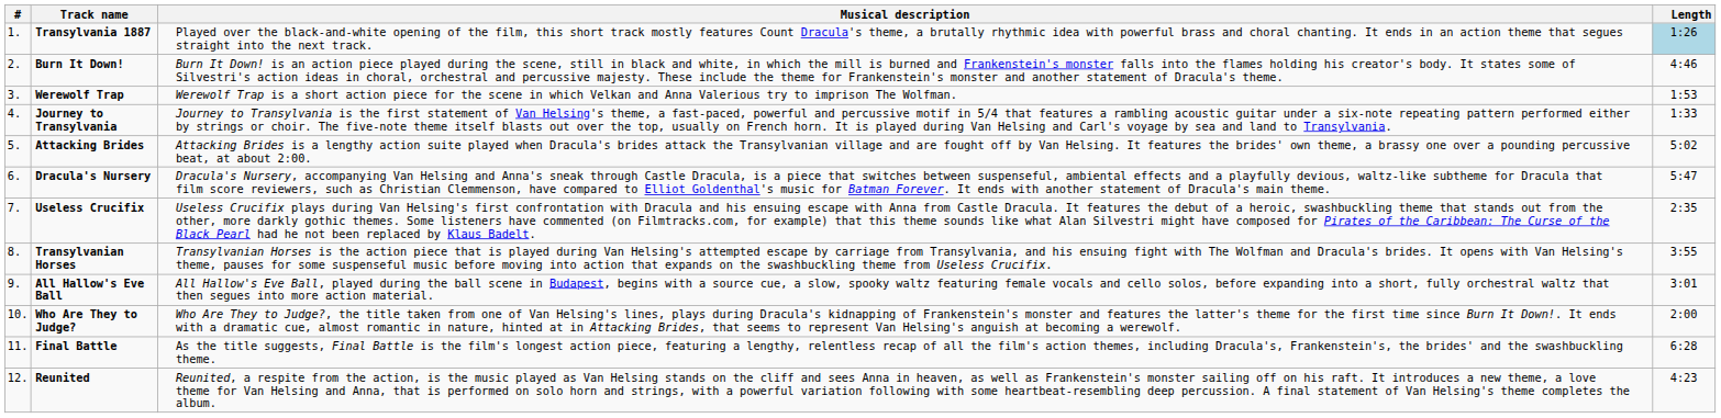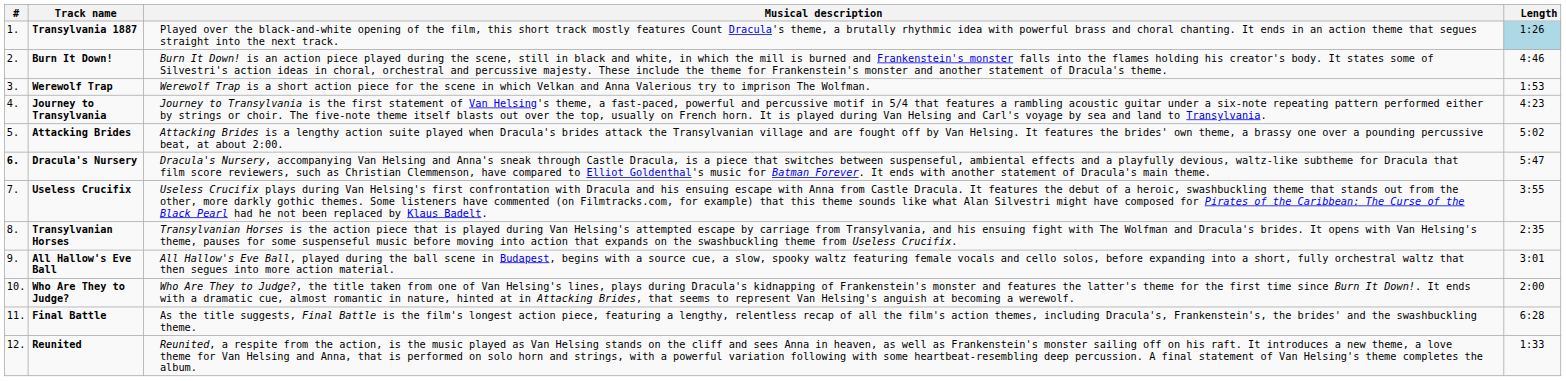Journey to Transylvania | Length: 1:33 -> 4:23
Dracula's Nursery | #: normal -> bold
Useless Crucifix | Length: 2:35 -> 3:55
Transylvanian Horses | Length: 3:55 -> 2:35
Reunited | Length: 4:23 -> 1:33
